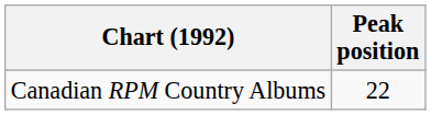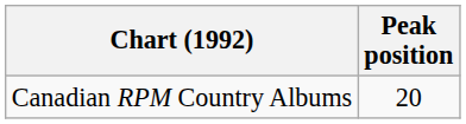Canadian RPM Country Albums | Peak position: 22 -> 20
